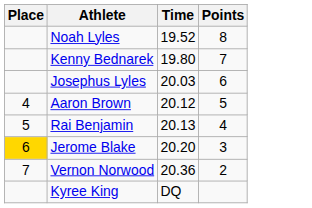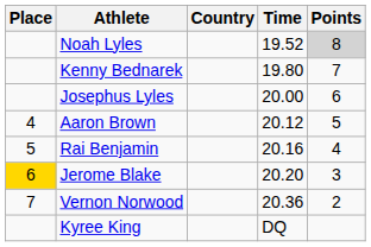+ column: Country
Noah Lyles | Points: no background -> lightgrey background
Josephus Lyles | Time: 20.03 -> 20.00
Rai Benjamin | Time: 20.13 -> 20.16
